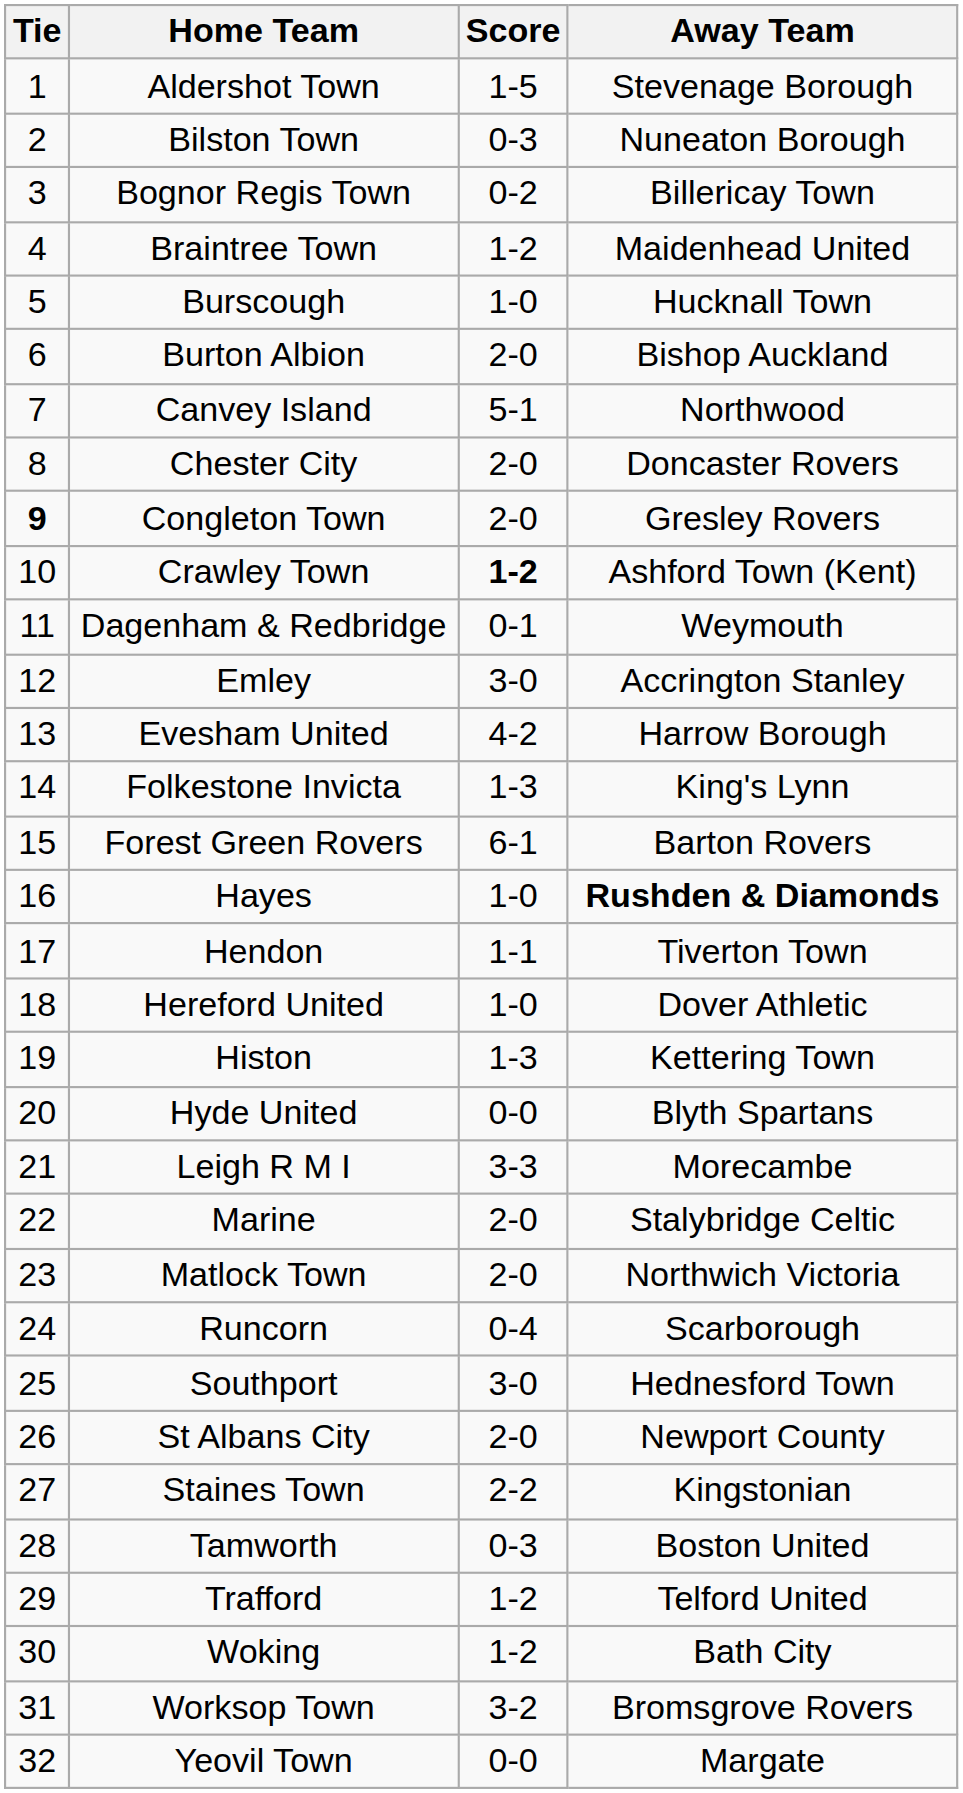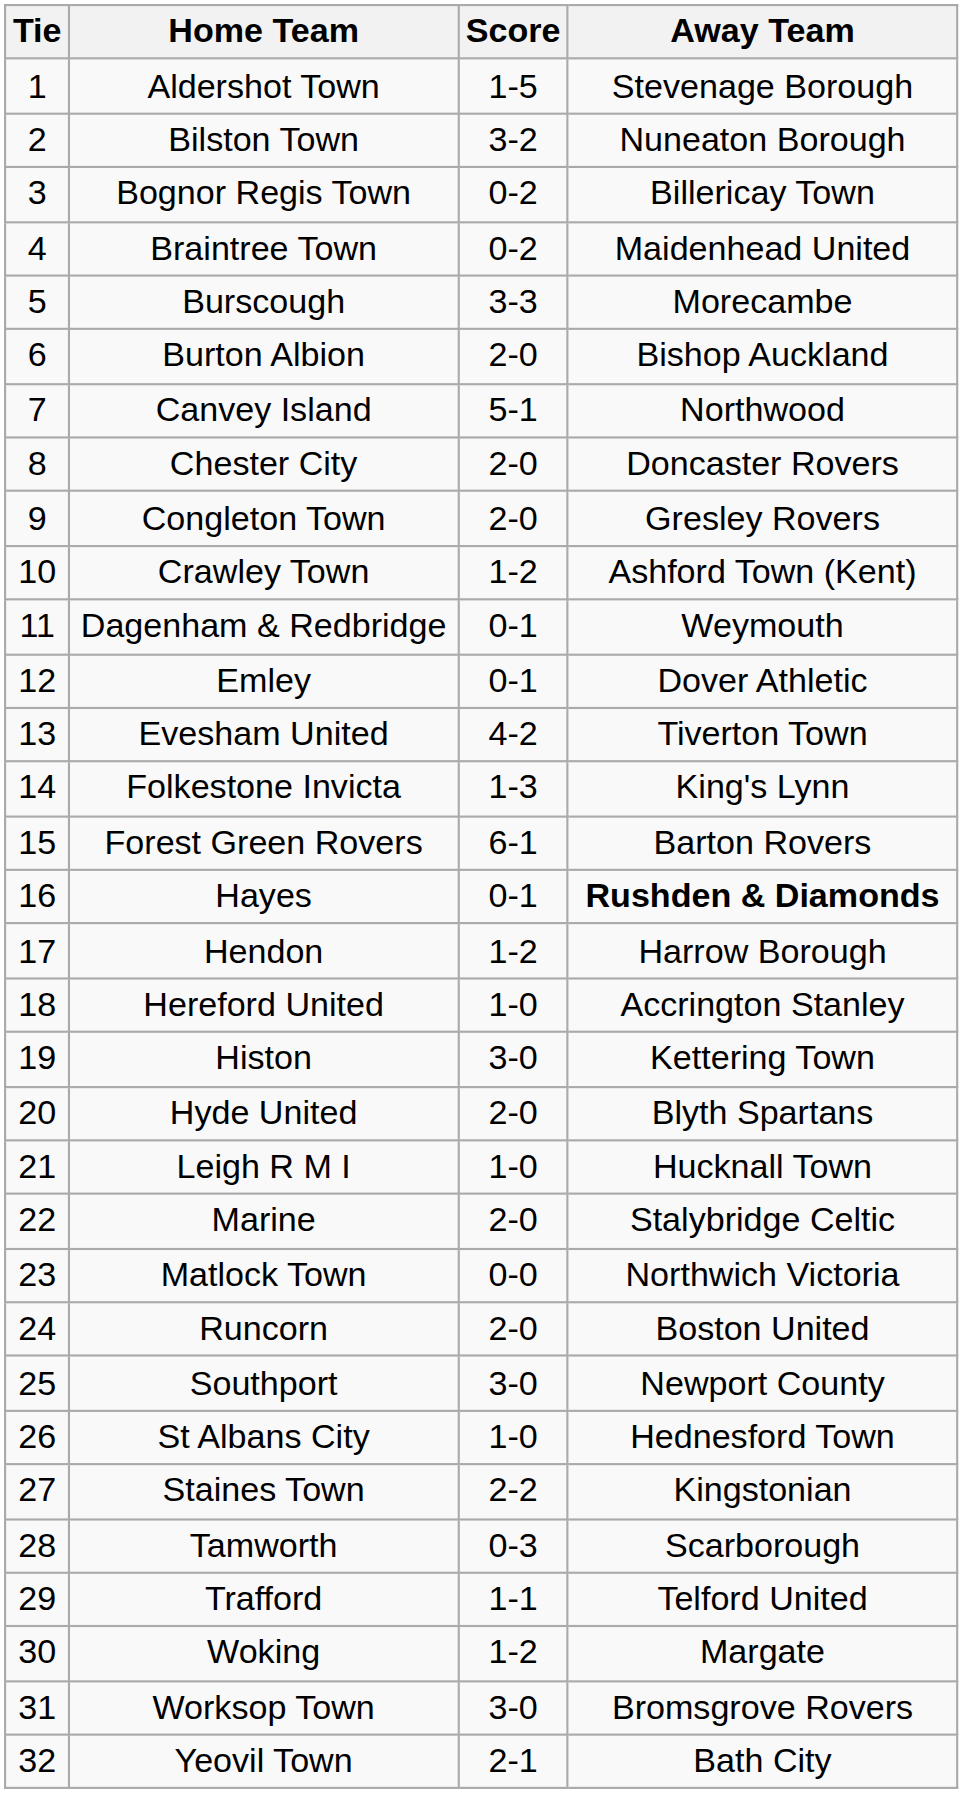Bilston Town | Score: 0-3 -> 3-2
Braintree Town | Score: 1-2 -> 0-2
Burscough | Score: 1-0 -> 3-3
Burscough | Away Team: Hucknall Town -> Morecambe
Congleton Town | Tie: bold -> normal
Crawley Town | Score: bold -> normal
Emley | Score: 3-0 -> 0-1
Emley | Away Team: Accrington Stanley -> Dover Athletic
Evesham United | Away Team: Harrow Borough -> Tiverton Town
Hayes | Score: 1-0 -> 0-1
Hendon | Score: 1-1 -> 1-2
Hendon | Away Team: Tiverton Town -> Harrow Borough
Hereford United | Away Team: Dover Athletic -> Accrington Stanley
Histon | Score: 1-3 -> 3-0
Hyde United | Score: 0-0 -> 2-0
Leigh R M I | Score: 3-3 -> 1-0
Leigh R M I | Away Team: Morecambe -> Hucknall Town
Matlock Town | Score: 2-0 -> 0-0
Runcorn | Score: 0-4 -> 2-0
Runcorn | Away Team: Scarborough -> Boston United
Southport | Away Team: Hednesford Town -> Newport County
St Albans City | Score: 2-0 -> 1-0
St Albans City | Away Team: Newport County -> Hednesford Town
Tamworth | Away Team: Boston United -> Scarborough
Trafford | Score: 1-2 -> 1-1
Woking | Away Team: Bath City -> Margate
Worksop Town | Score: 3-2 -> 3-0
Yeovil Town | Score: 0-0 -> 2-1
Yeovil Town | Away Team: Margate -> Bath City
